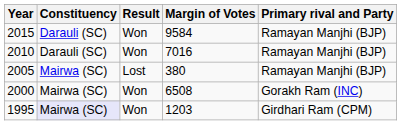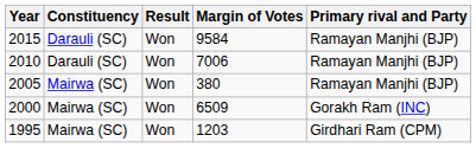2010 | Margin of Votes: 7016 -> 7006
2005 | Result: Lost -> Won
2000 | Margin of Votes: 6508 -> 6509
1995 | Constituency: lavender background -> no background
